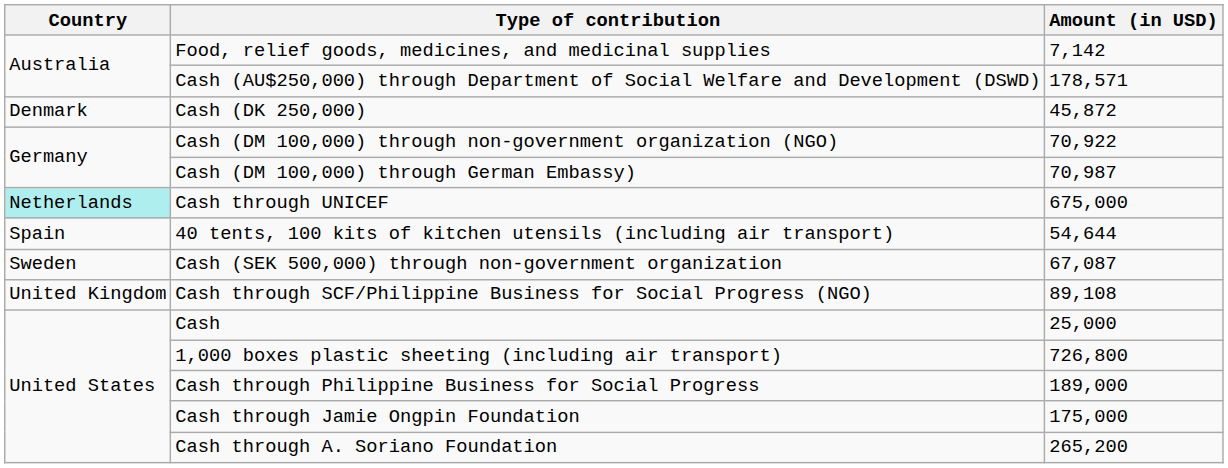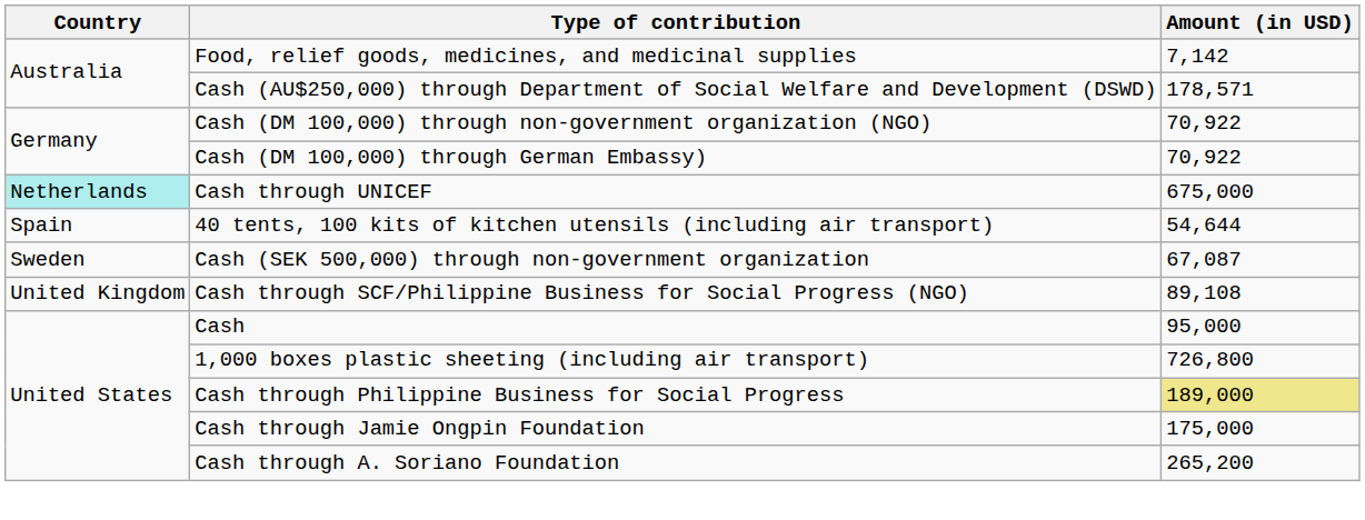- row: Denmark | Cash (DK 250,000) | 45,872
Cash (DM 100,000) through German Embassy) | Amount (in USD): 70,987 -> 70,922
Cash | Amount (in USD): 25,000 -> 95,000
Cash through Philippine Business for Social Progress | Amount (in USD): no background -> khaki background
